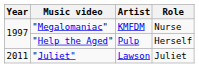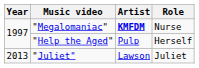"Megalomaniac" | Artist: normal -> bold
"Juliet" | Year: 2011 -> 2013
